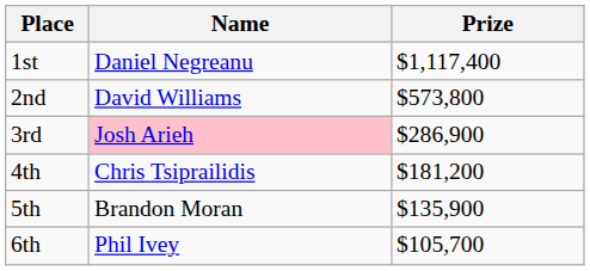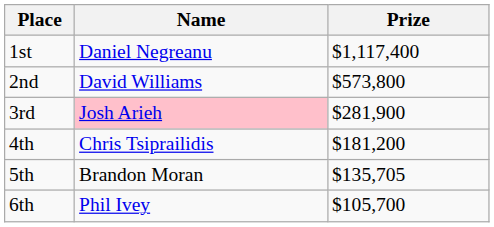3rd | Prize: $286,900 -> $281,900
5th | Prize: $135,900 -> $135,705
